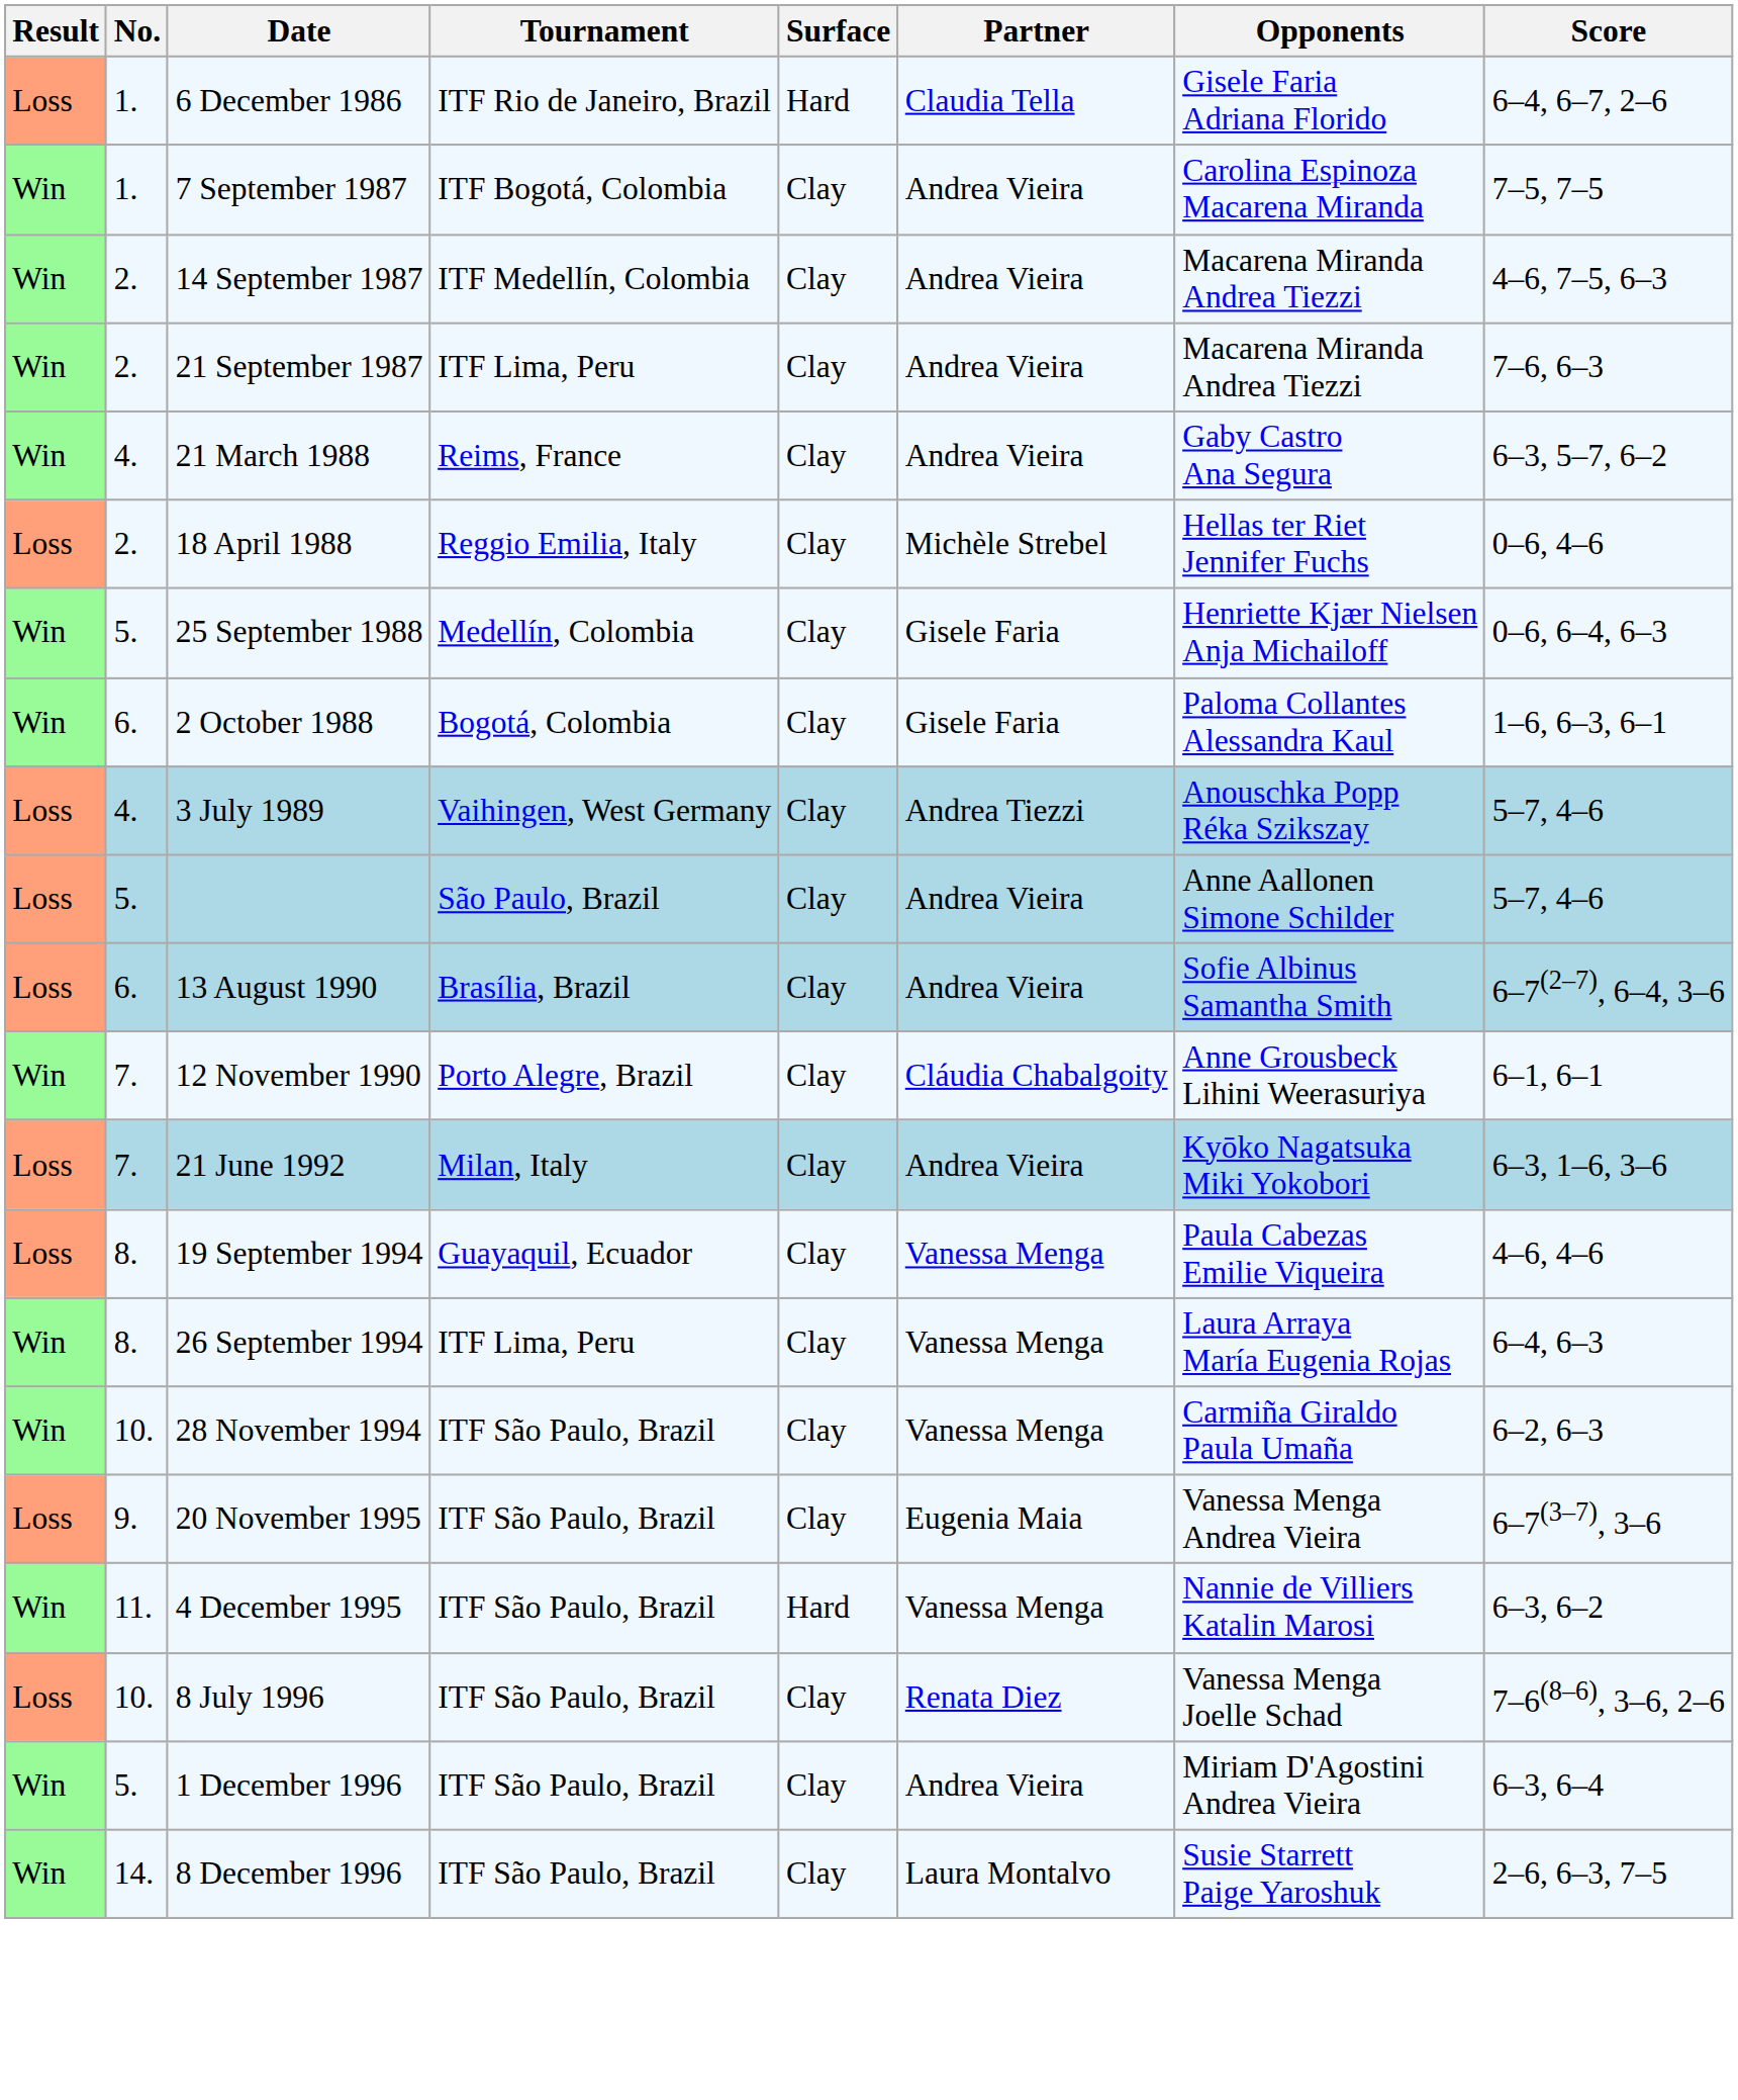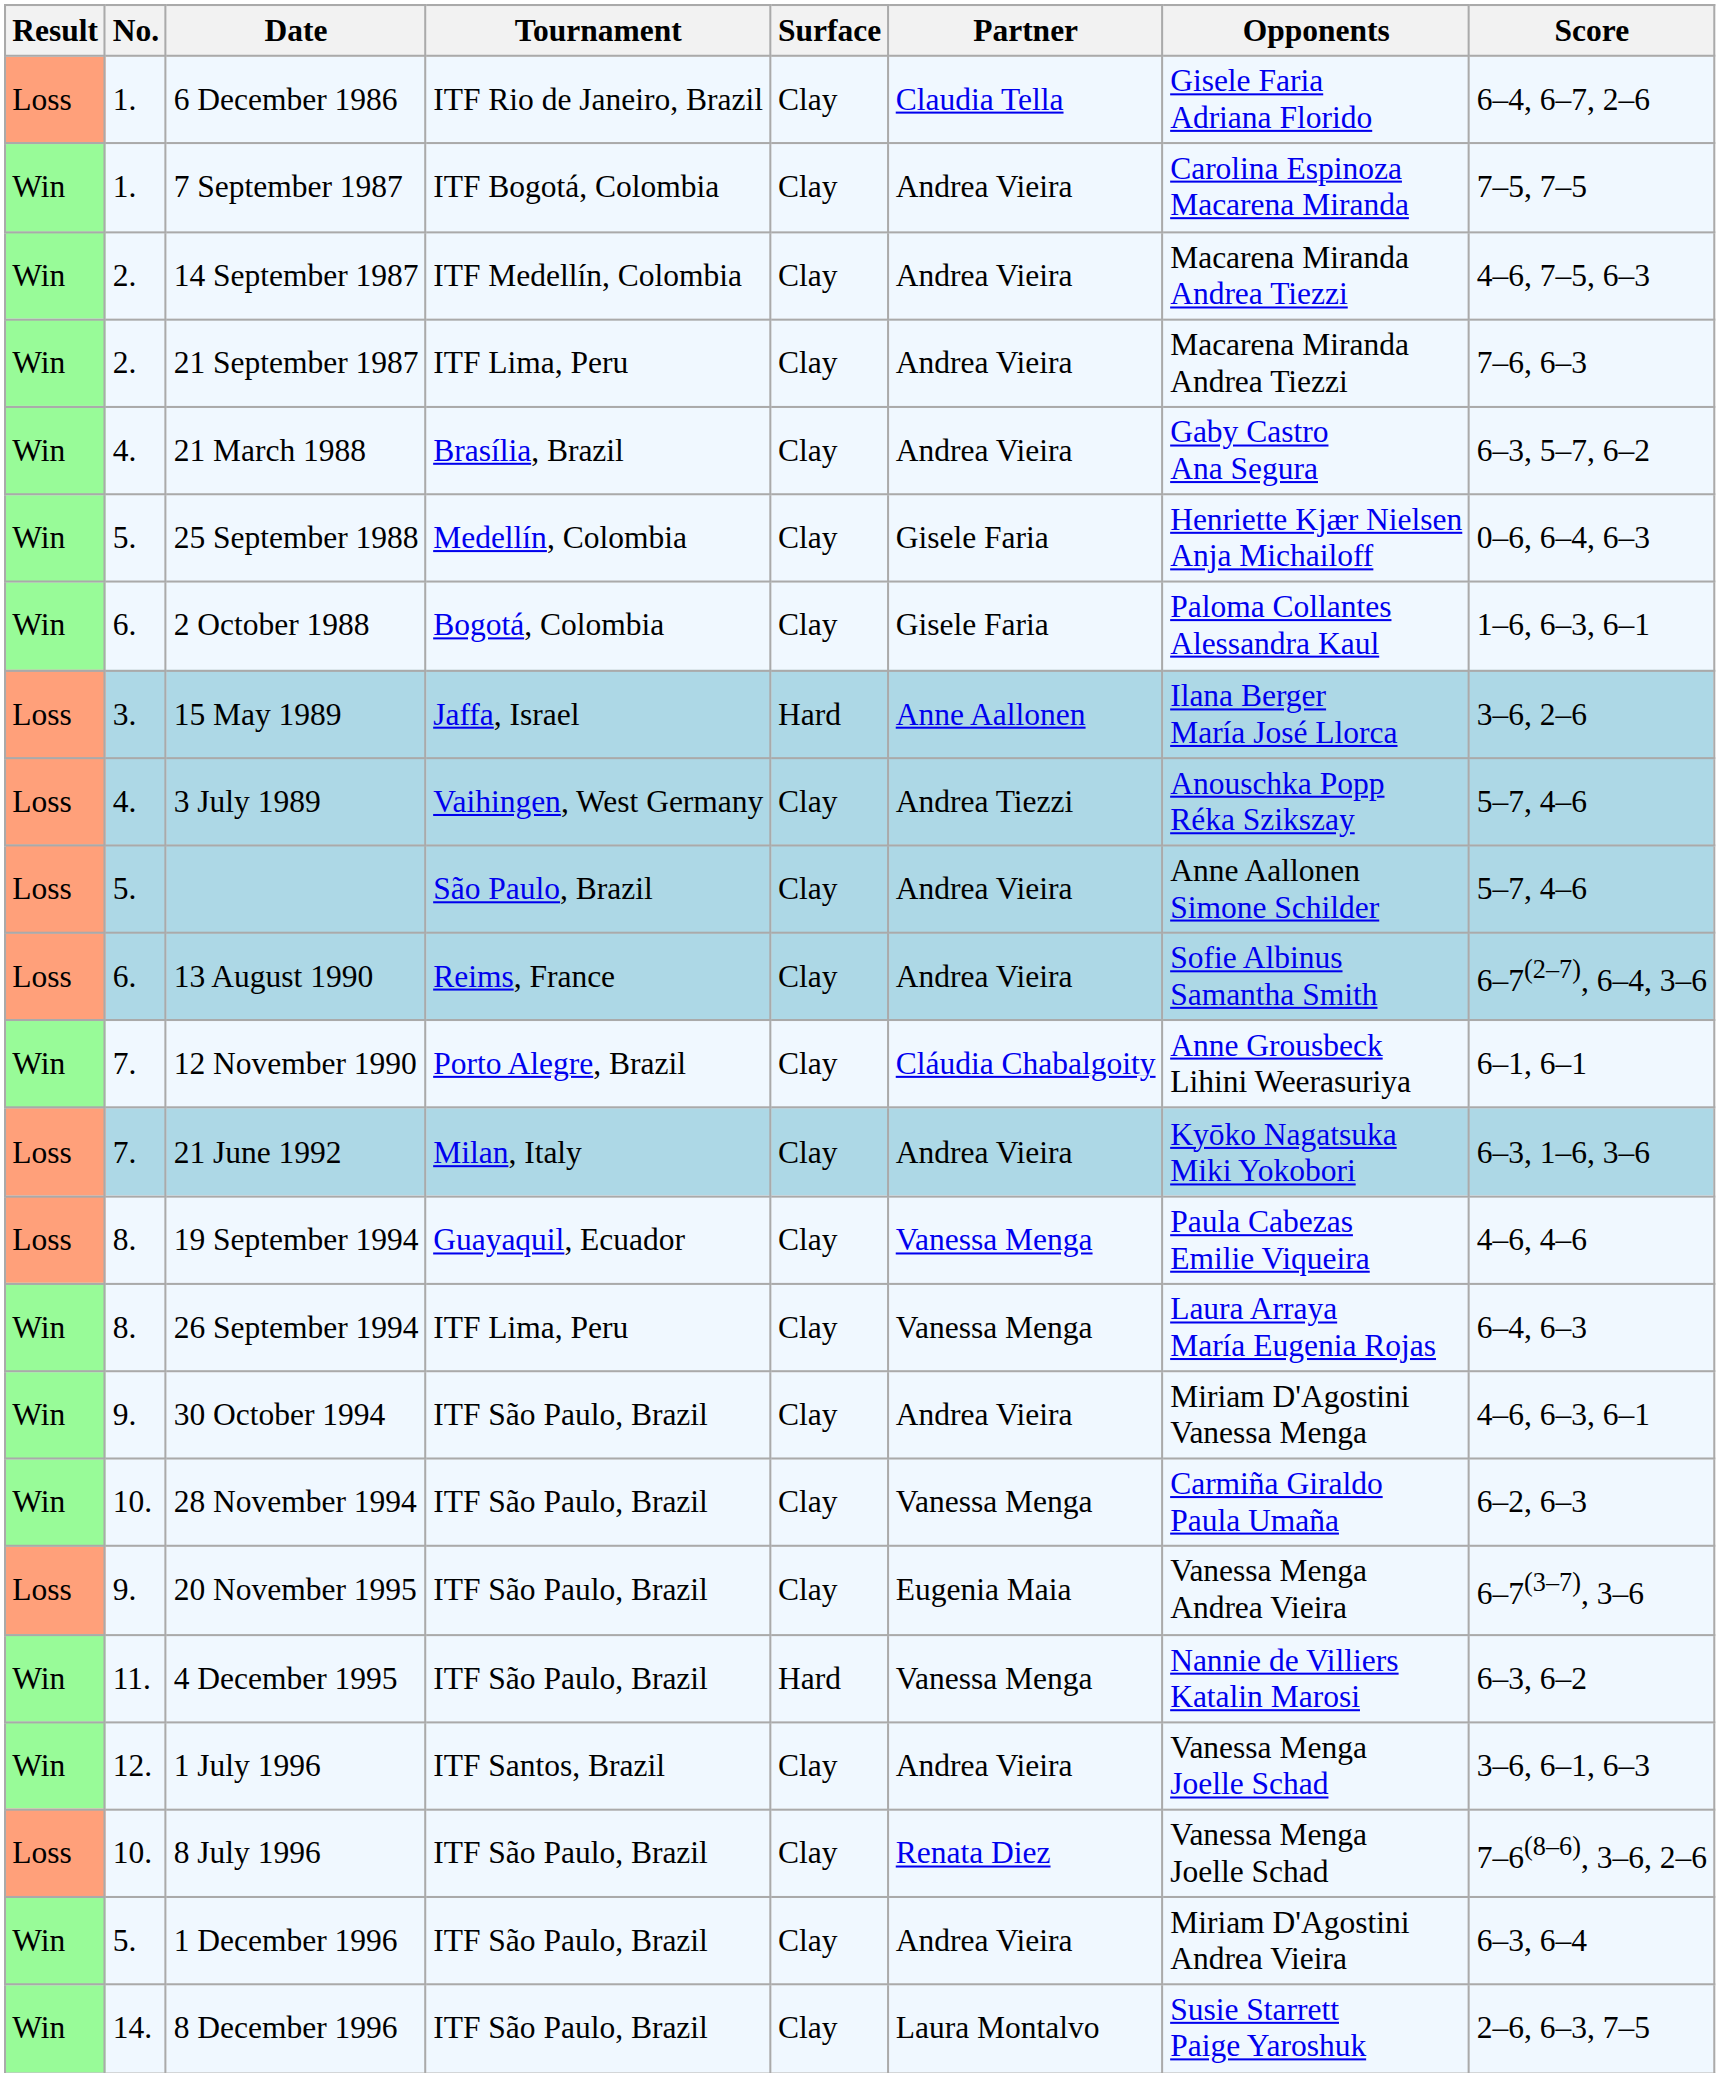6 December 1986 | Surface: Hard -> Clay
21 March 1988 | Tournament: Reims, France -> Brasília, Brazil
- row: Loss | 2. | 18 April 1988 | Reggio Emilia, Italy | Clay | Michèle Strebel | Hellas ter Riet Jennifer Fuchs | 0–6, 4–6
+ row: Loss | 3. | 15 May 1989 | Jaffa, Israel | Hard | Anne Aallonen | Ilana Berger María José Llorca | 3–6, 2–6
13 August 1990 | Tournament: Brasília, Brazil -> Reims, France
+ row: Win | 9. | 30 October 1994 | ITF São Paulo, Brazil | Clay | Andrea Vieira | Miriam D'Agostini Vanessa Menga | 4–6, 6–3, 6–1
+ row: Win | 12. | 1 July 1996 | ITF Santos, Brazil | Clay | Andrea Vieira | Vanessa Menga Joelle Schad | 3–6, 6–1, 6–3
